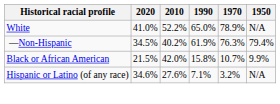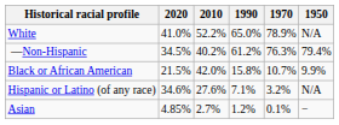—Non-Hispanic | 1990: 61.9% -> 61.2%
+ row: Asian | 4.85% | 2.7% | 1.2% | 0.1% | −
